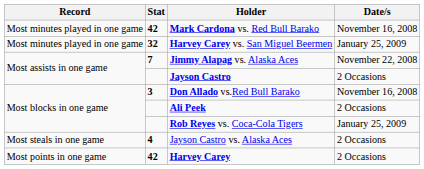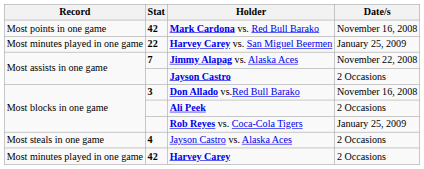Mark Cardona vs. Red Bull Barako | Record: Most minutes played in one game -> Most points in one game
Harvey Carey vs. San Miguel Beermen | Stat: 32 -> 22
Harvey Carey | Record: Most points in one game -> Most minutes played in one game
